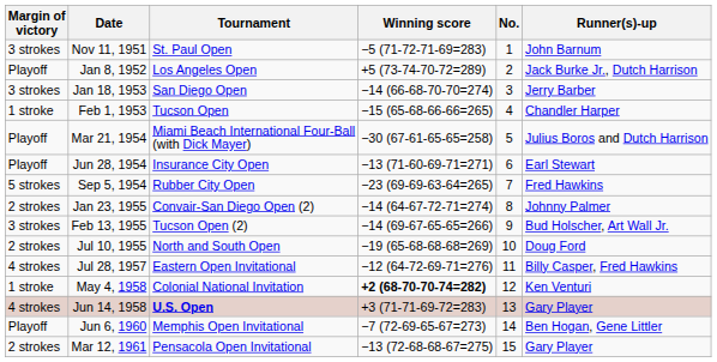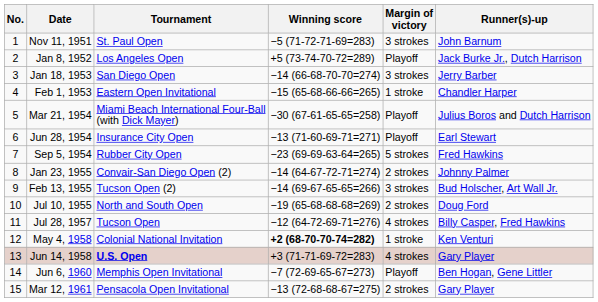columns swapped: No. <-> Margin of victory
Feb 1, 1953 | Tournament: Tucson Open -> Eastern Open Invitational
Jul 28, 1957 | Tournament: Eastern Open Invitational -> Tucson Open
